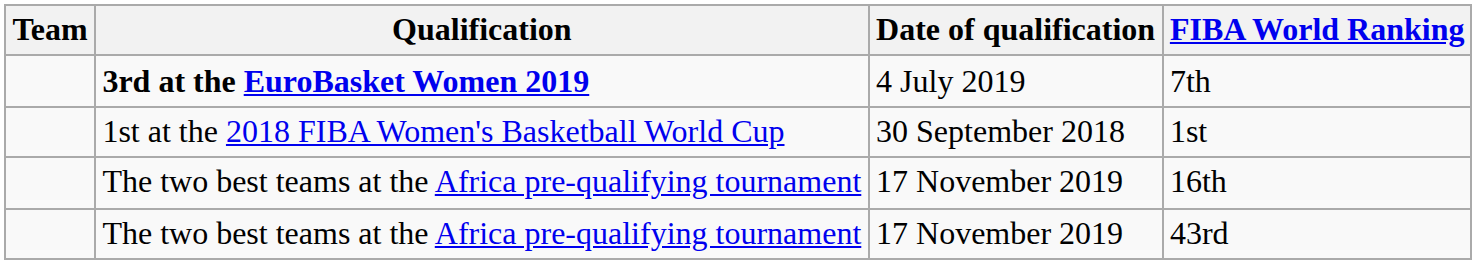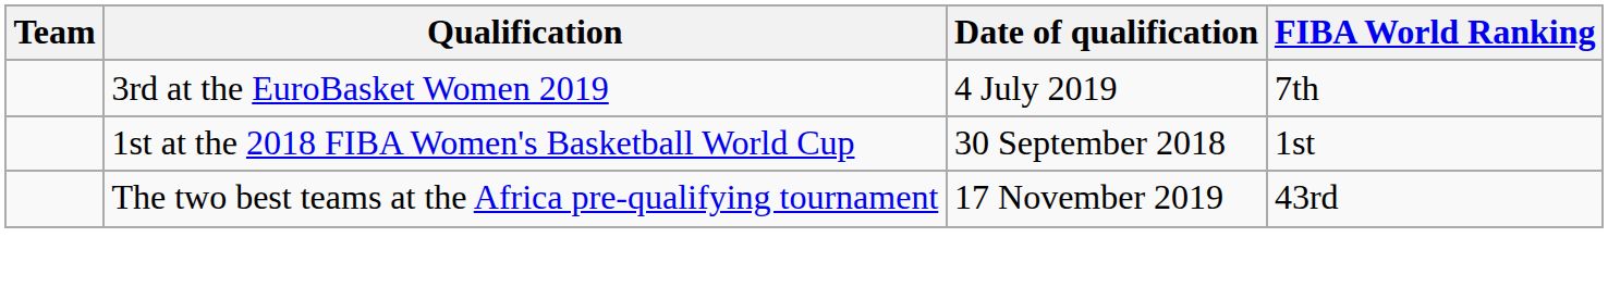7th | Qualification: bold -> normal
- row: The two best teams at the Africa pre-qualifying tournament | 17 November 2019 | 16th
